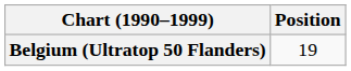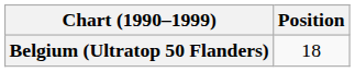Belgium (Ultratop 50 Flanders) | Position: 19 -> 18
